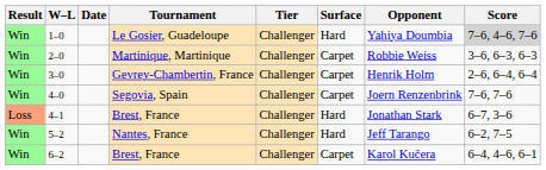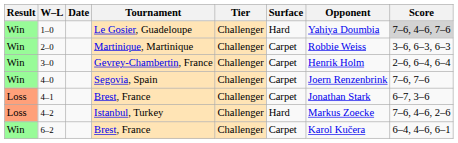4–1 | Surface: Hard -> Carpet
+ row: Loss | 4–2 | Istanbul, Turkey | Challenger | Hard | Markus Zoecke | 7–6, 4–6, 2–6
- row: Win | 5–2 | Nantes, France | Challenger | Hard | Jeff Tarango | 6–2, 7–5
